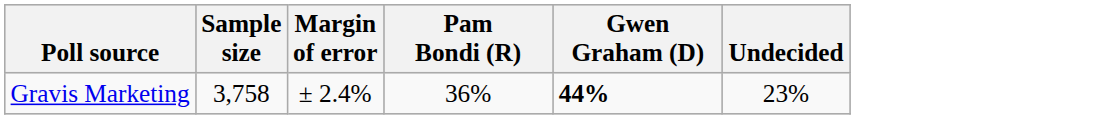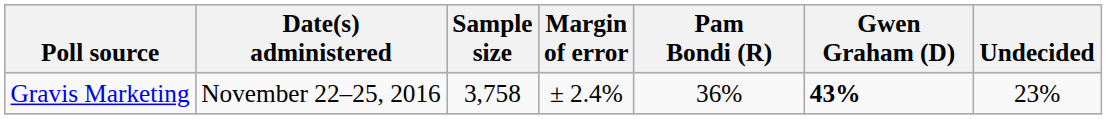+ column: Date(s) administered | November 22–25, 2016
Gravis Marketing | Gwen Graham (D): 44% -> 43%
